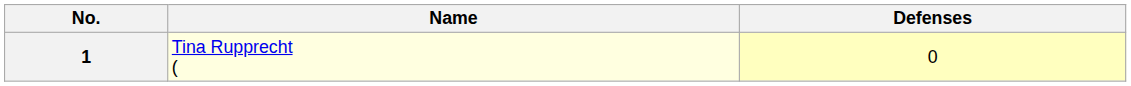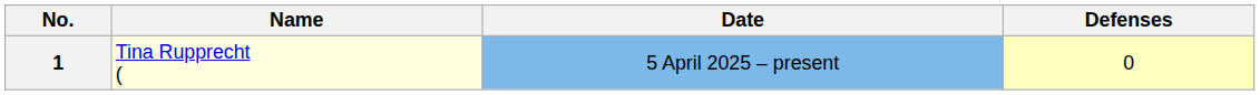+ column: Date | 5 April 2025 – present
